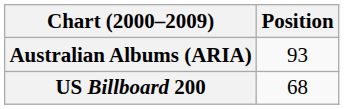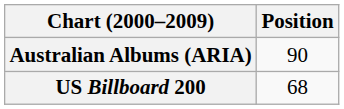Australian Albums (ARIA) | Position: 93 -> 90
